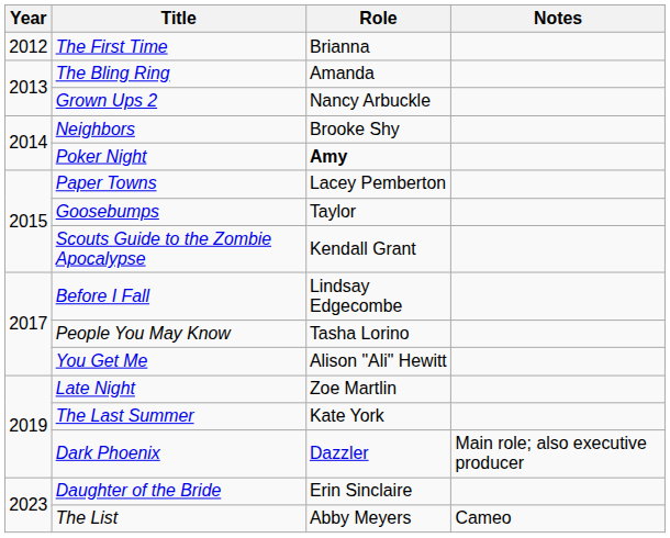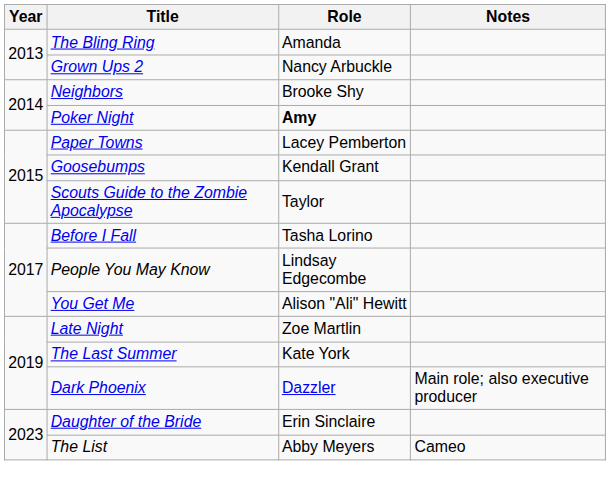- row: 2012 | The First Time | Brianna
Goosebumps | Role: Taylor -> Kendall Grant
Scouts Guide to the Zombie Apocalypse | Role: Kendall Grant -> Taylor
Before I Fall | Role: Lindsay Edgecombe -> Tasha Lorino
People You May Know | Role: Tasha Lorino -> Lindsay Edgecombe
